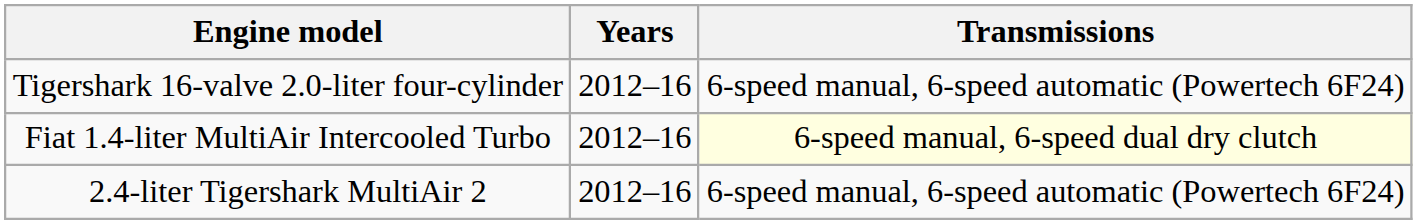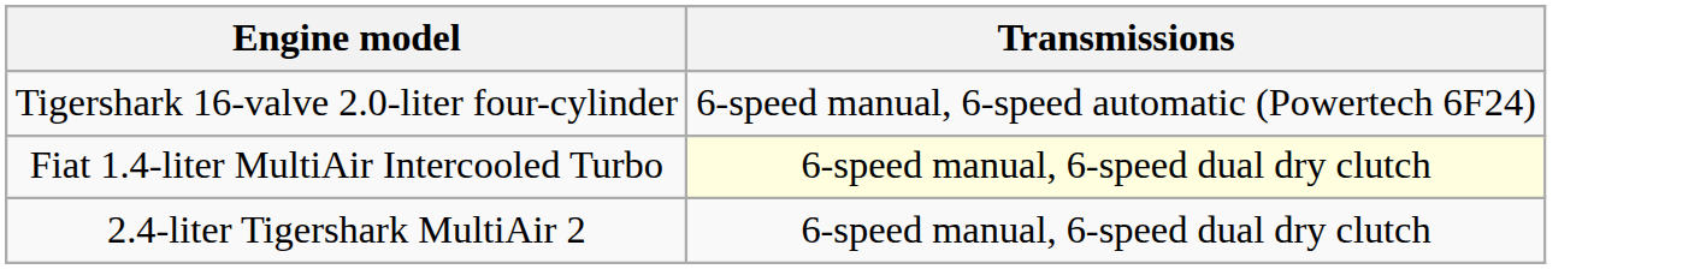- column: Years | 2012–16 | 2012–16 | 2012–16
2.4-liter Tigershark MultiAir 2 | Transmissions: 6-speed manual, 6-speed automatic (Powertech 6F24) -> 6-speed manual, 6-speed dual dry clutch
